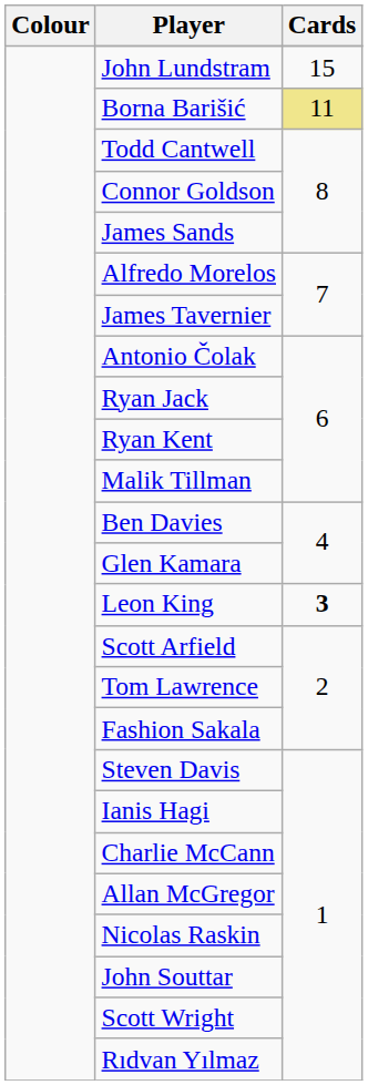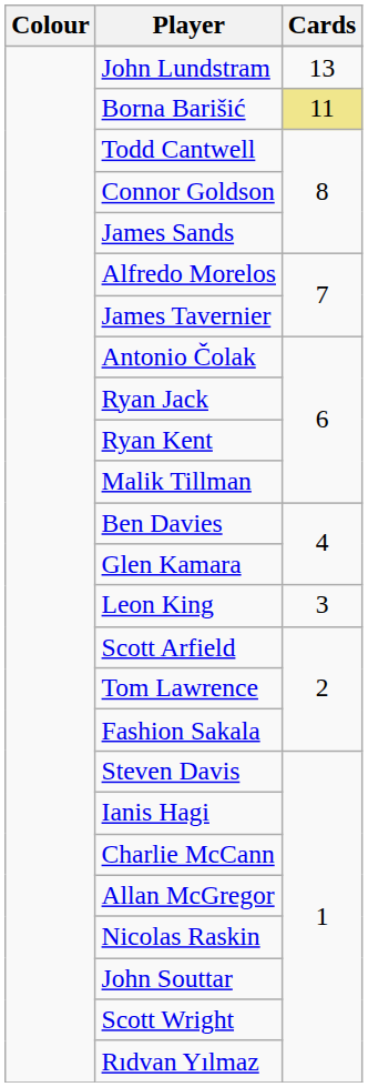John Lundstram | Cards: 15 -> 13
Leon King | Cards: bold -> normal
